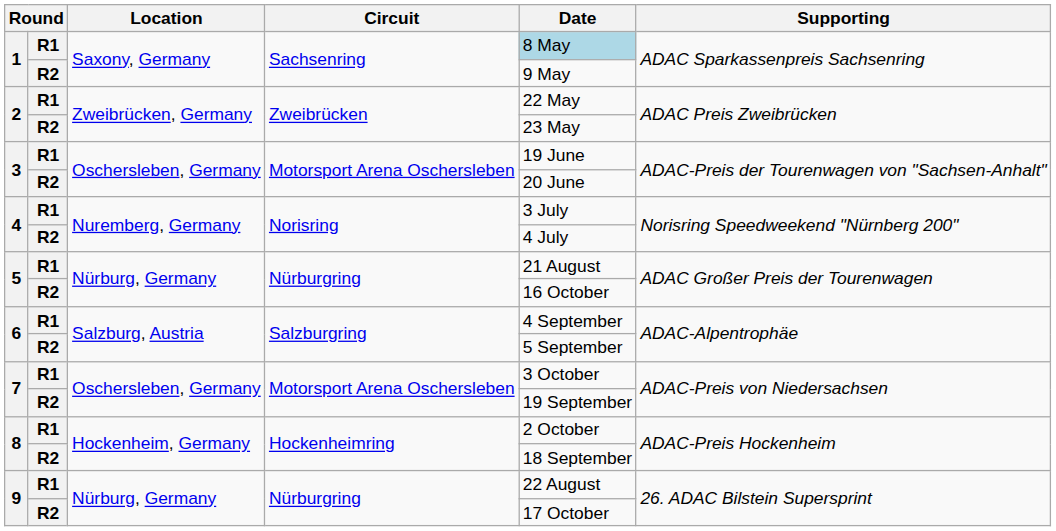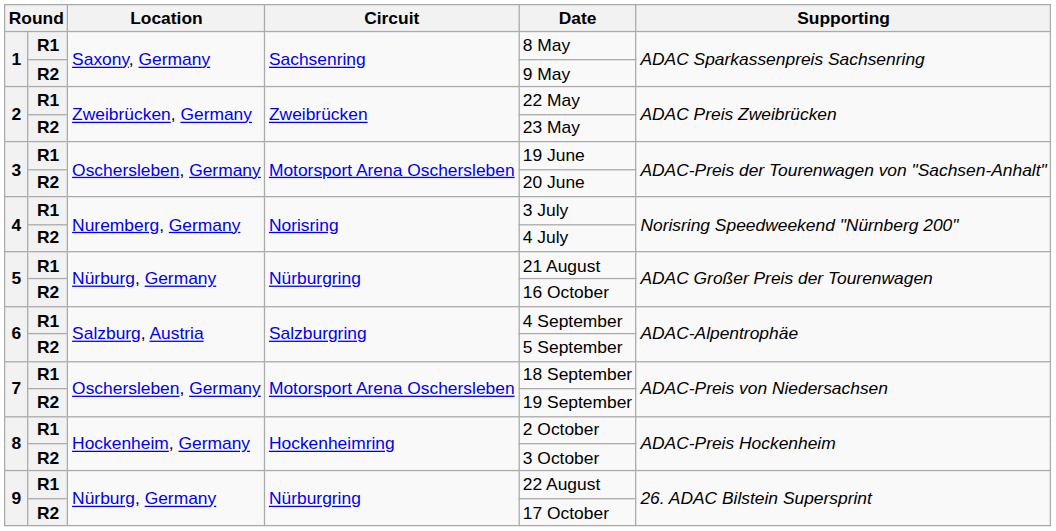1 / R1 | Date: lightblue background -> no background
7 / R1 | Date: 3 October -> 18 September
8 / R2 | Date: 18 September -> 3 October
